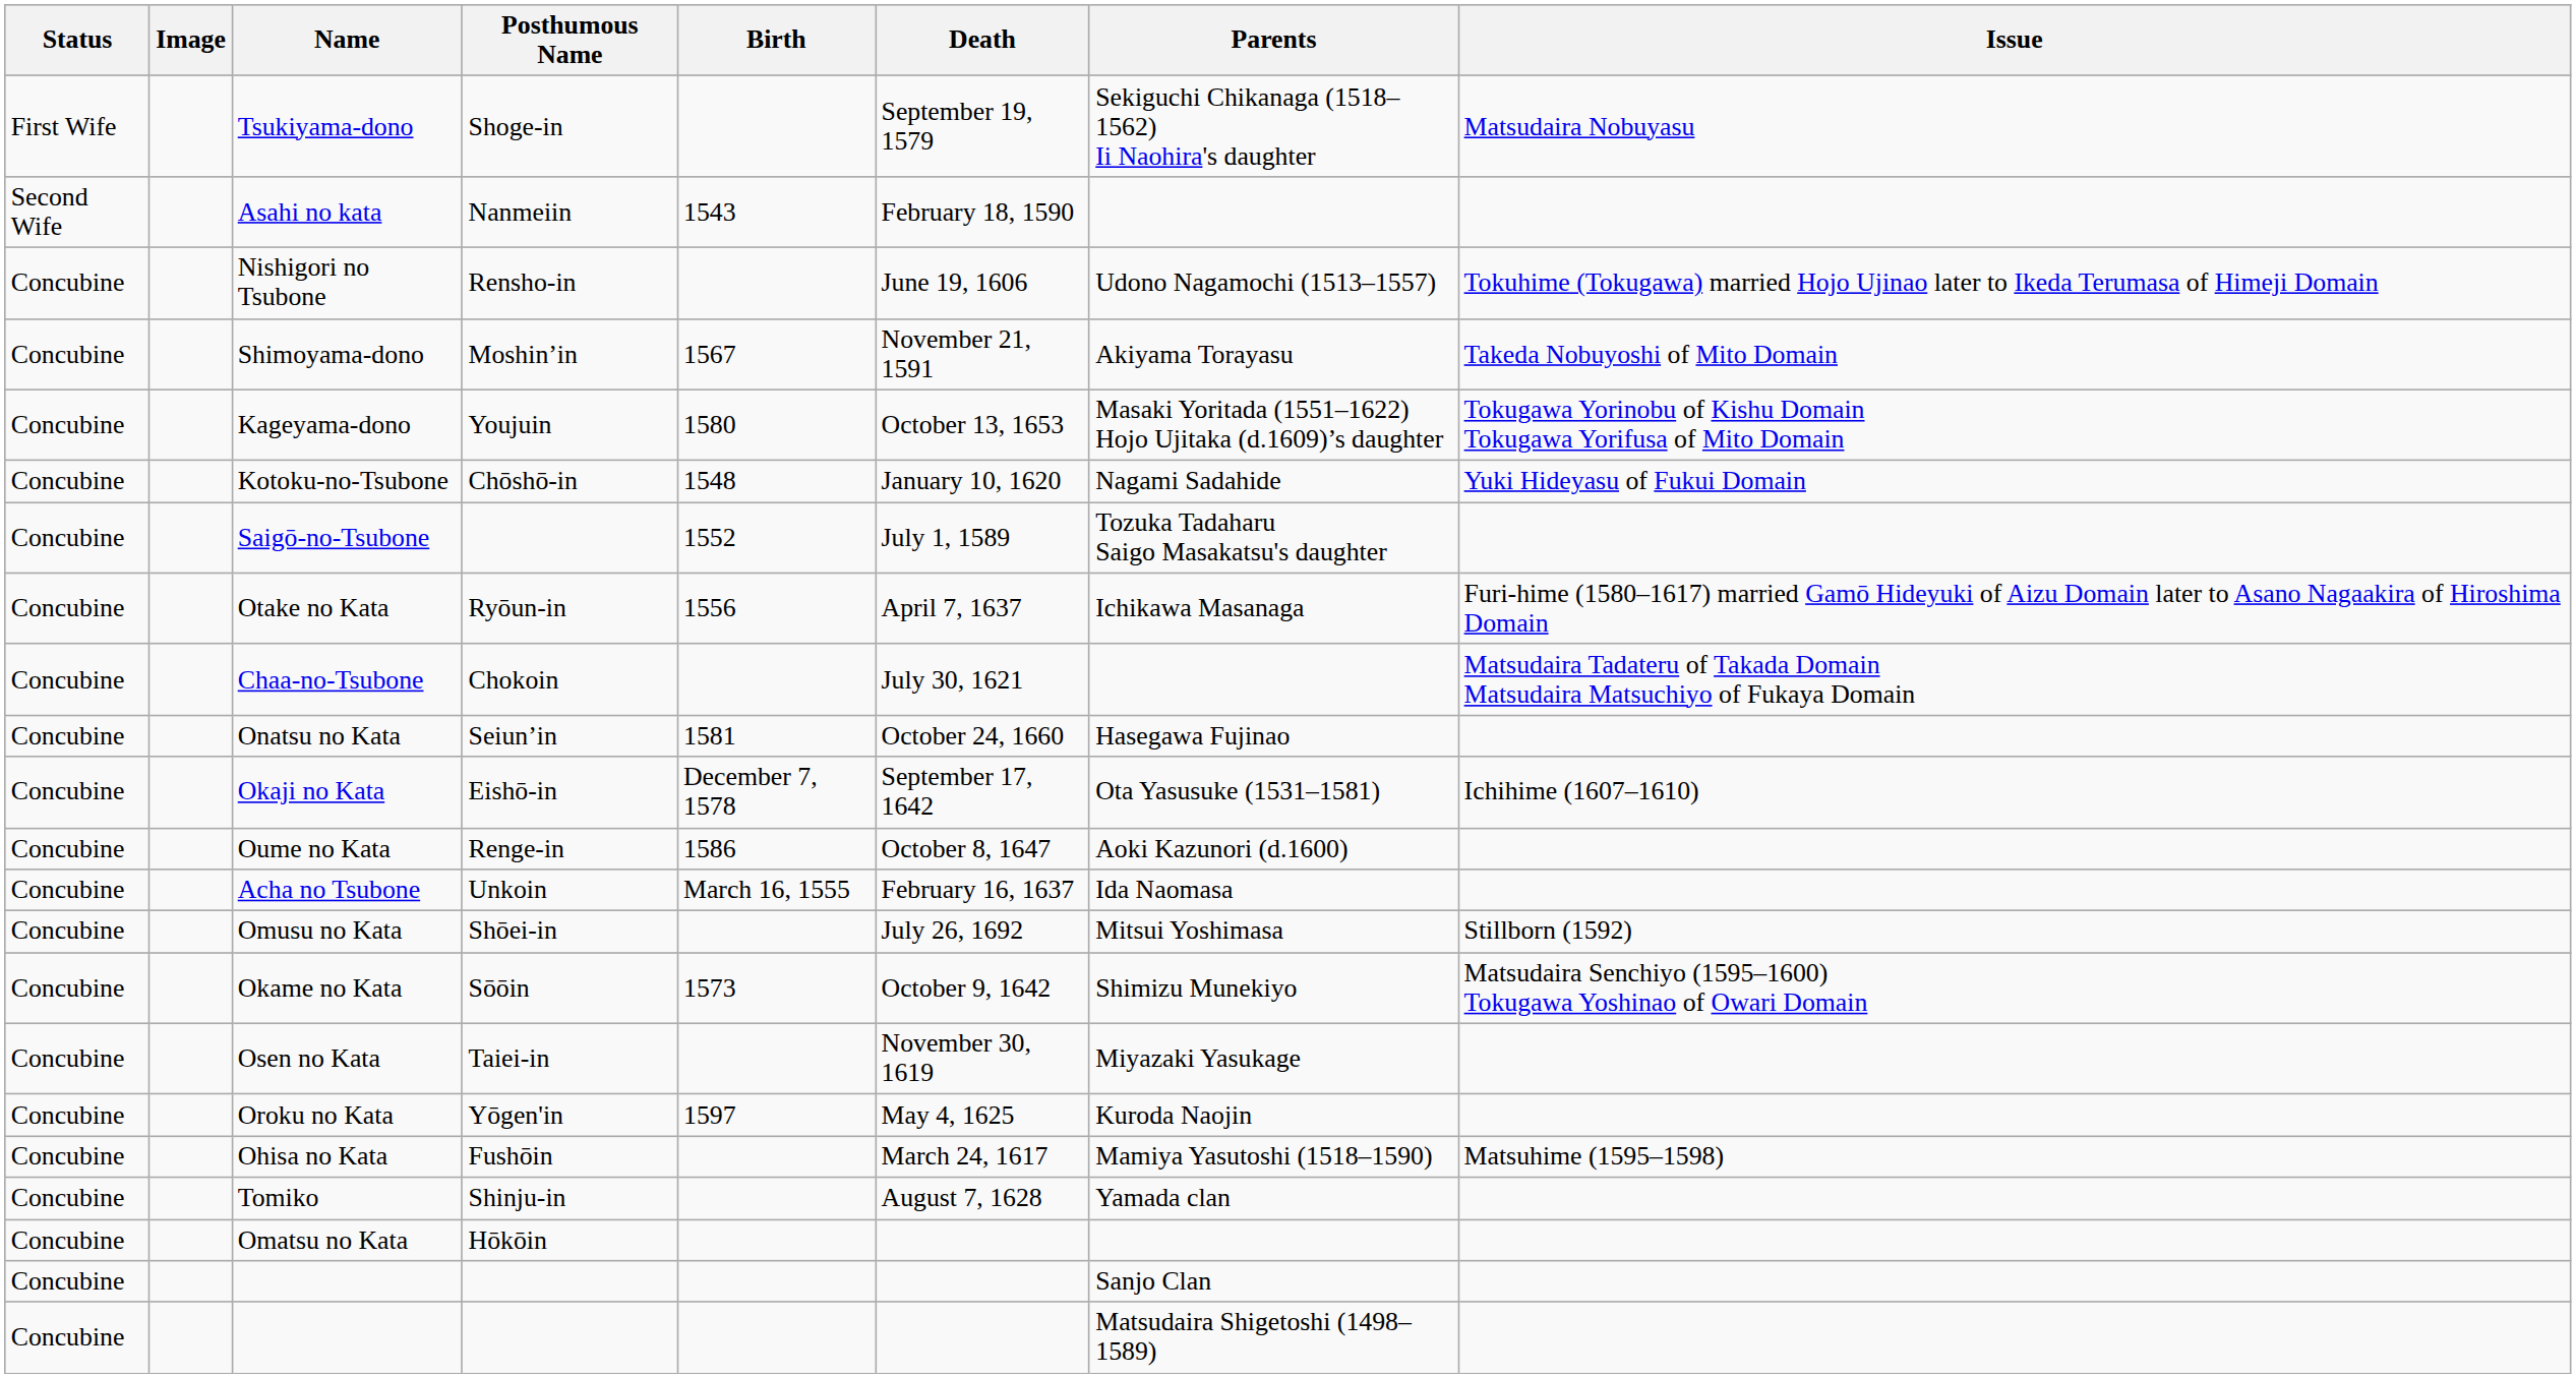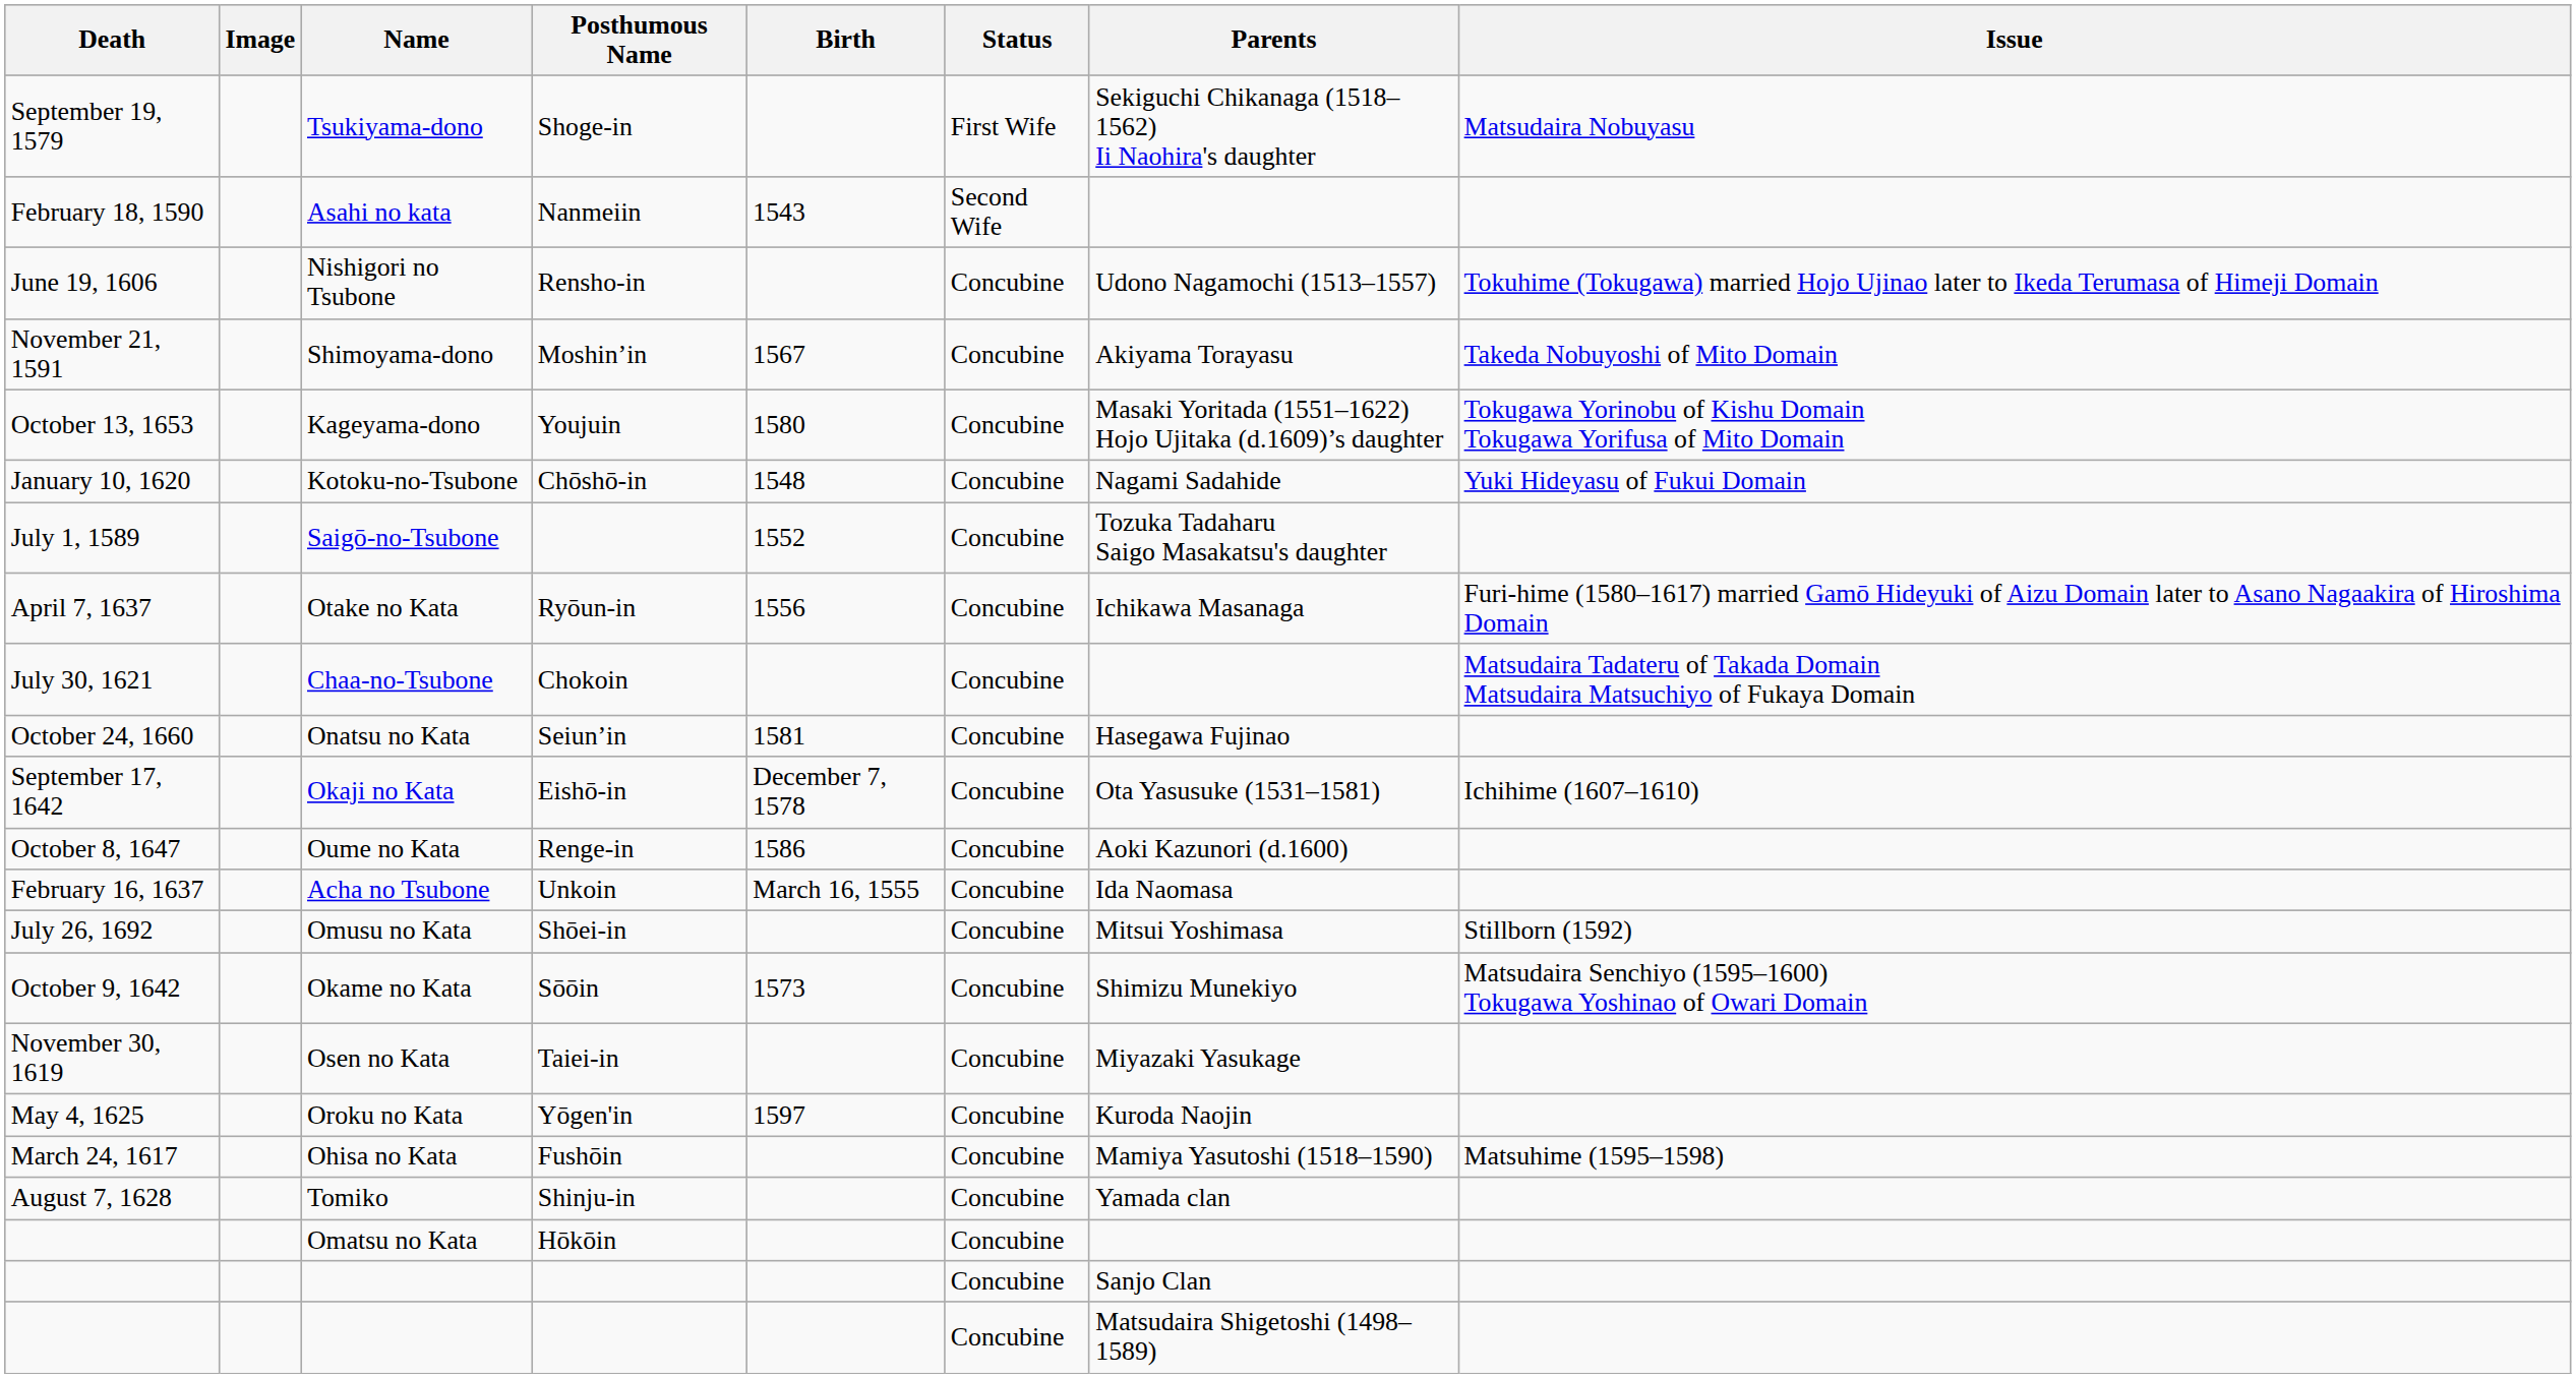columns swapped: Status <-> Death
